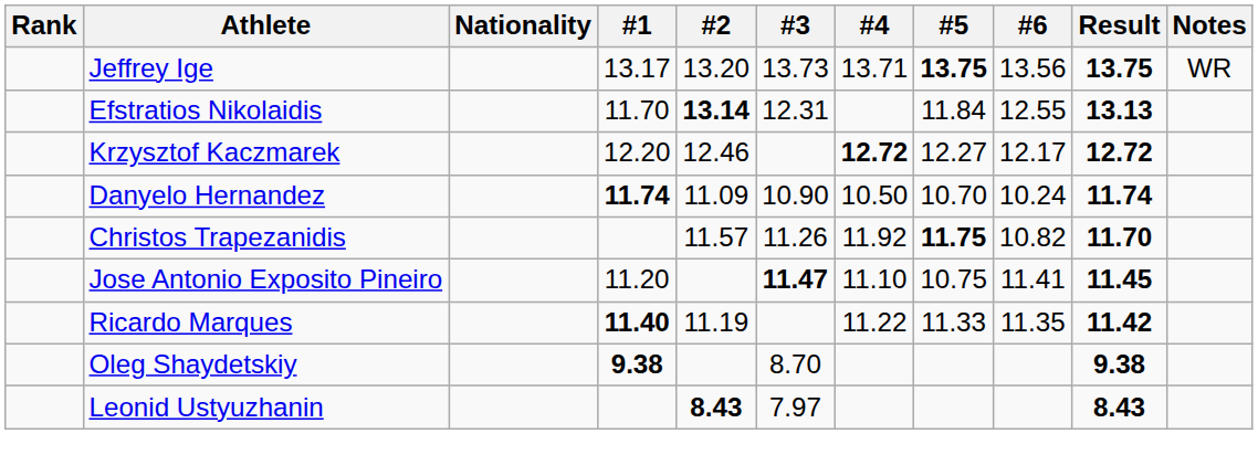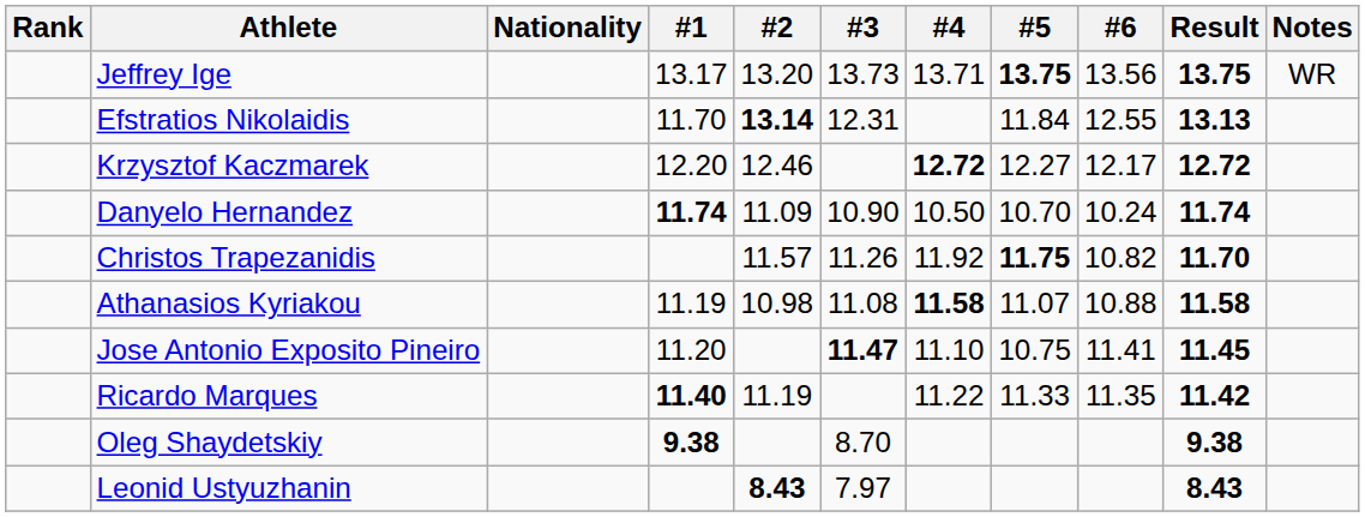+ row: Athanasios Kyriakou | 11.19 | 10.98 | 11.08 | 11.58 | 11.07 | 10.88 | 11.58
